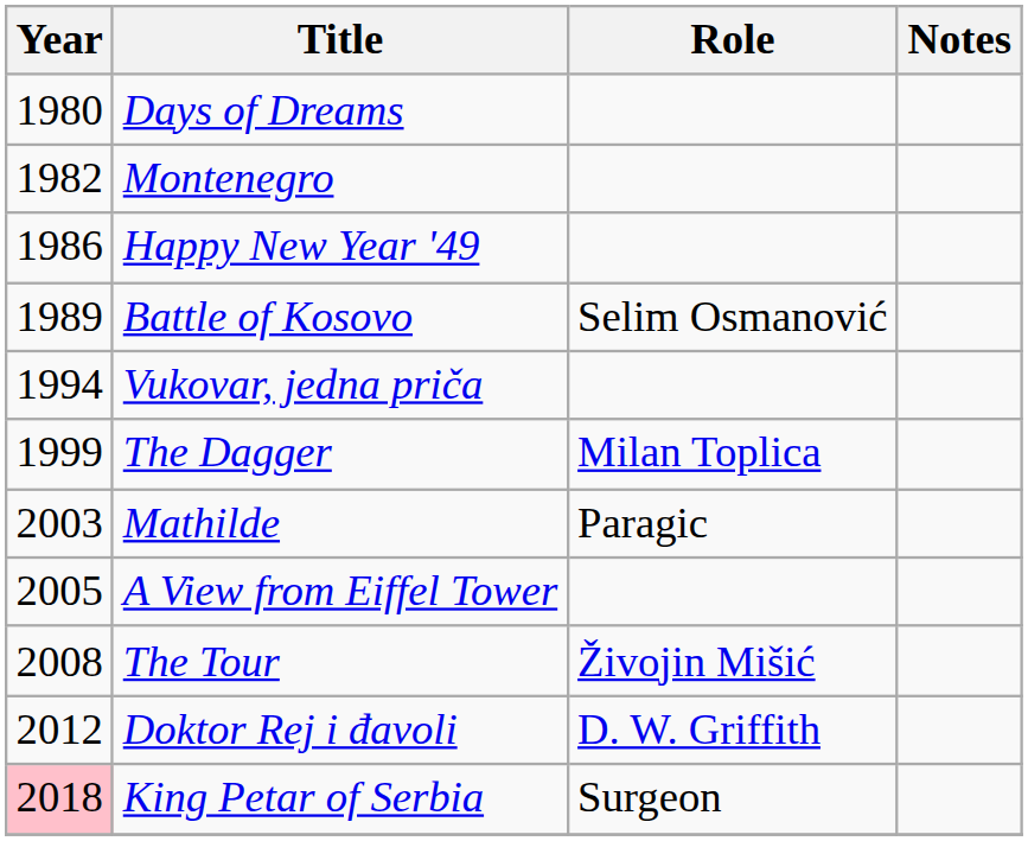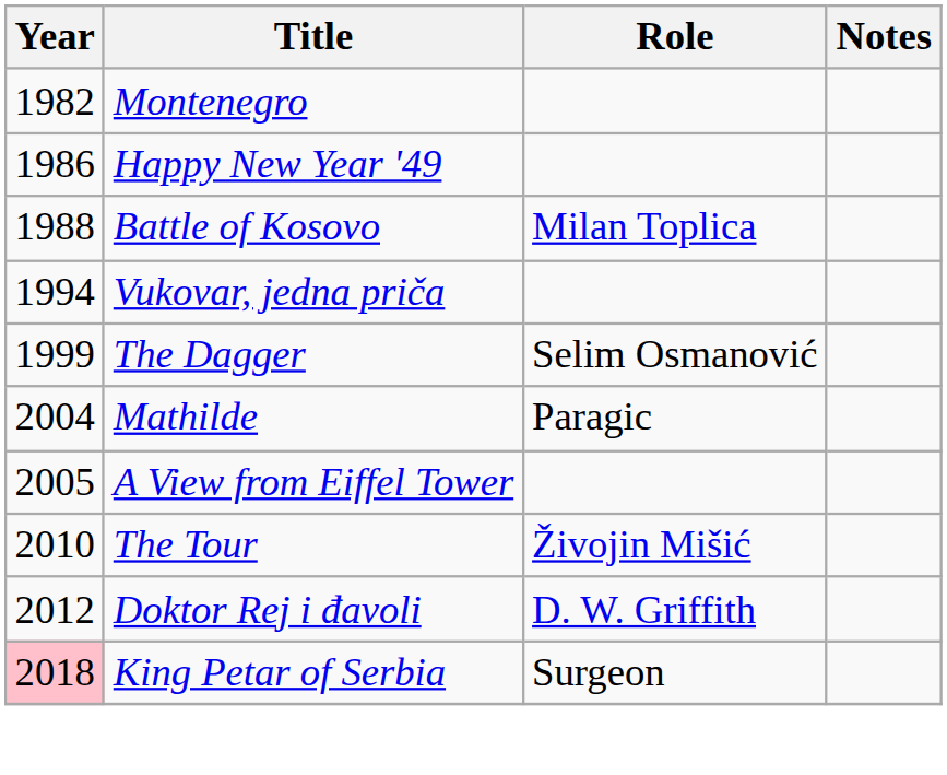- row: 1980 | Days of Dreams
Battle of Kosovo | Year: 1989 -> 1988
Battle of Kosovo | Role: Selim Osmanović -> Milan Toplica
The Dagger | Role: Milan Toplica -> Selim Osmanović
Mathilde | Year: 2003 -> 2004
The Tour | Year: 2008 -> 2010
